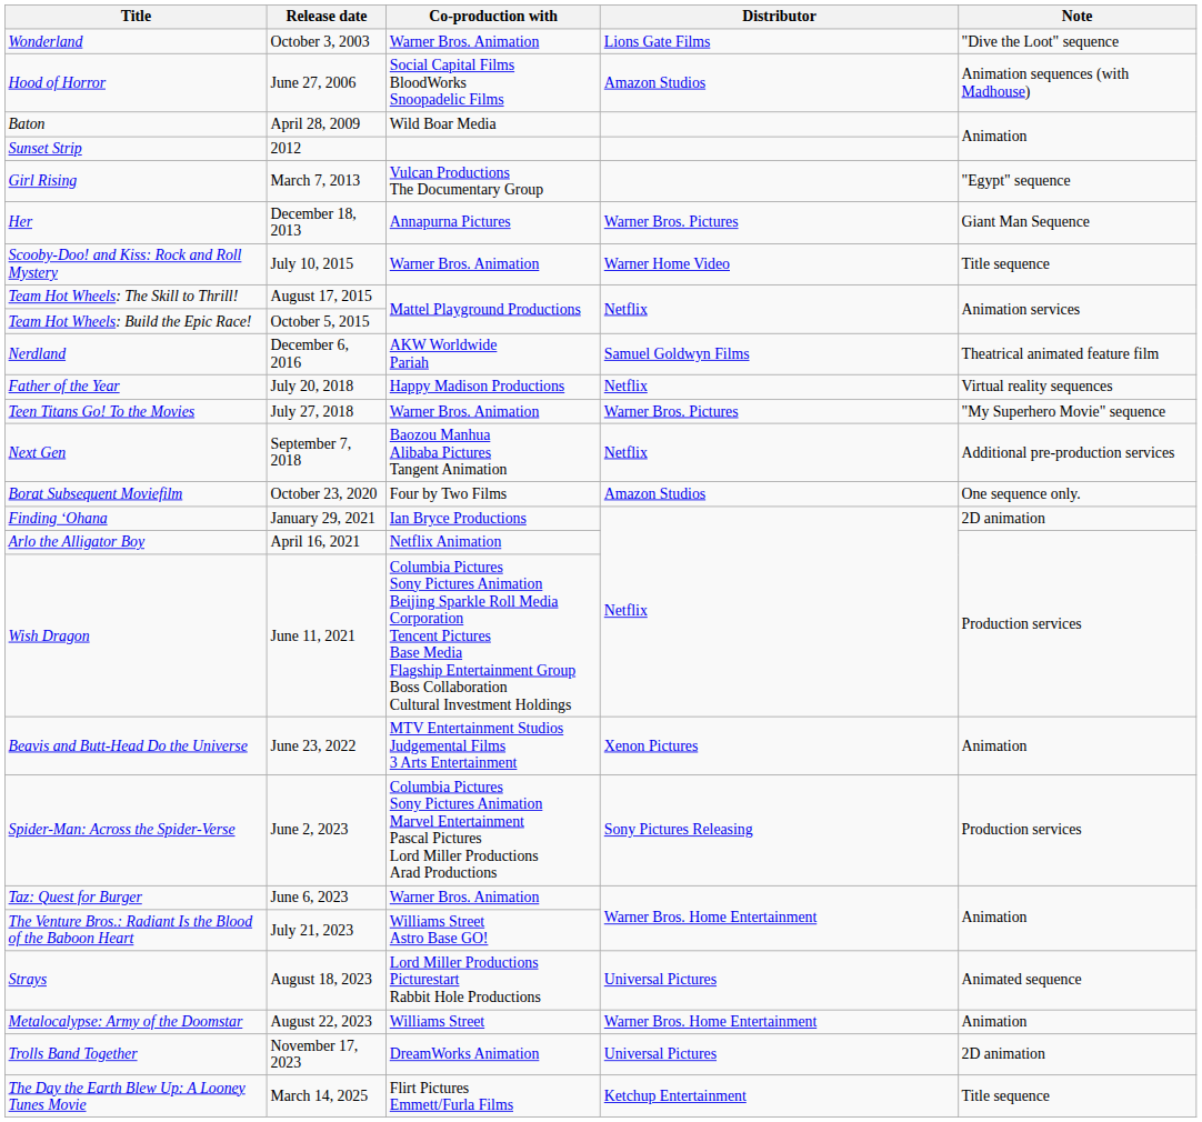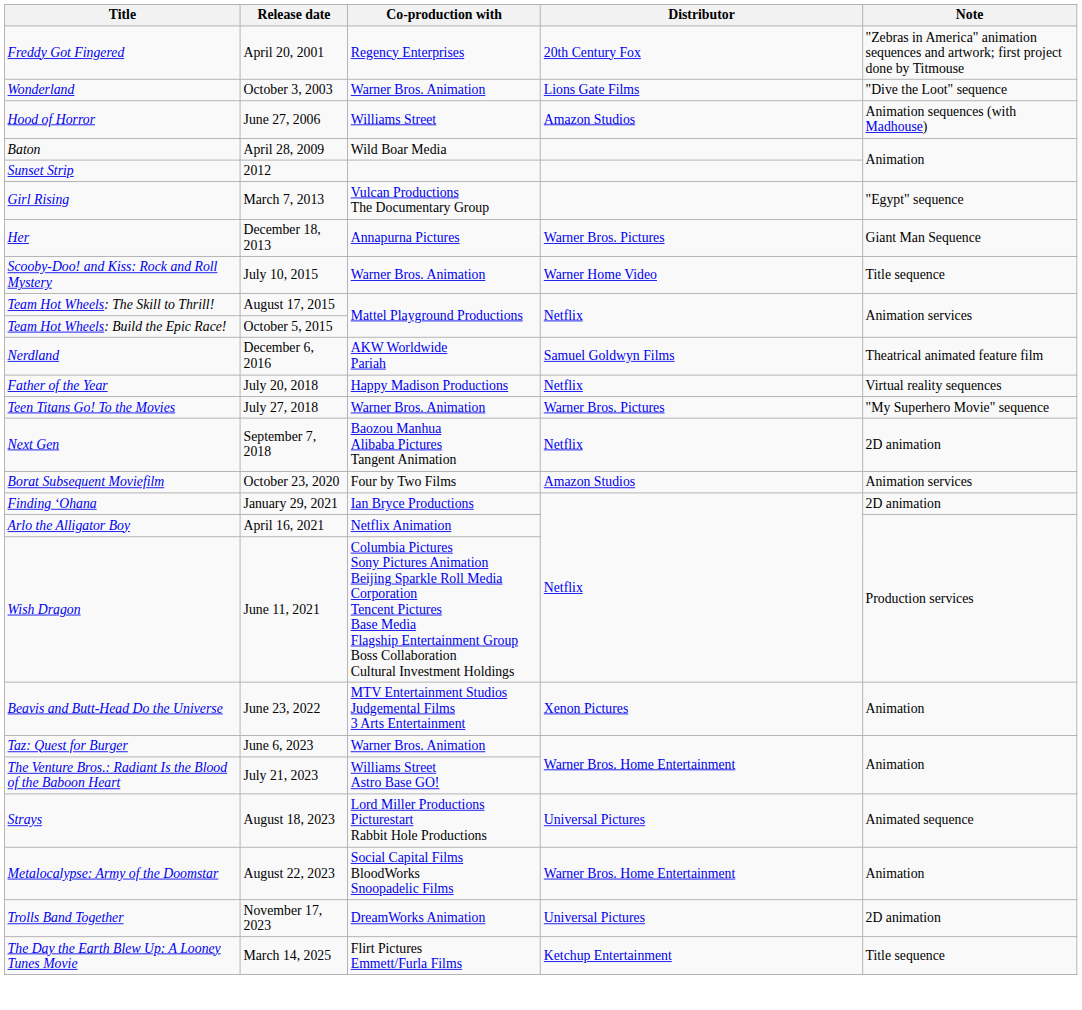+ row: Freddy Got Fingered | April 20, 2001 | Regency Enterprises | 20th Century Fox | "Zebras in America" animation sequences and artwork; first project done by Titmouse
Hood of Horror | Co-production with: Social Capital Films BloodWorks Snoopadelic Films -> Williams Street
Next Gen | Note: Additional pre-production services -> 2D animation
Borat Subsequent Moviefilm | Note: One sequence only. -> Animation services
- row: Spider-Man: Across the Spider-Verse | June 2, 2023 | Columbia Pictures Sony Pictures Animation Marvel Entertainment Pascal Pictures Lord Miller Productions Arad Productions | Sony Pictures Releasing | Production services
Metalocalypse: Army of the Doomstar | Co-production with: Williams Street -> Social Capital Films BloodWorks Snoopadelic Films
